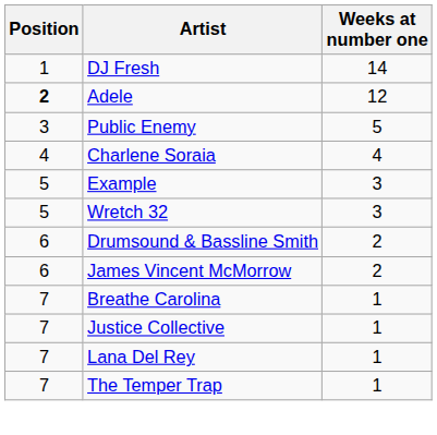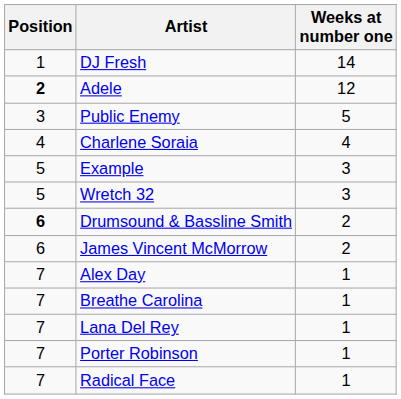Drumsound & Bassline Smith | Position: normal -> bold
+ row: 7 | Alex Day | 1
- row: 7 | Justice Collective | 1
+ row: 7 | Porter Robinson | 1
+ row: 7 | Radical Face | 1
- row: 7 | The Temper Trap | 1
